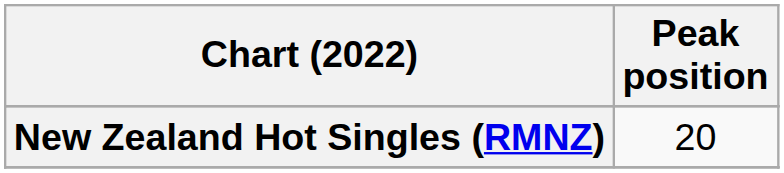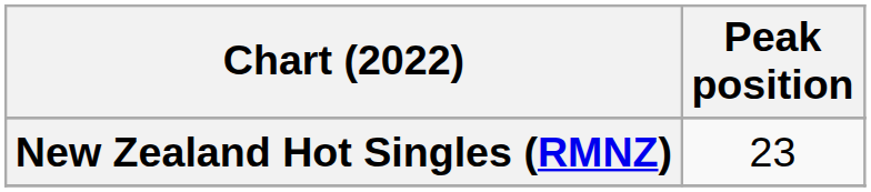New Zealand Hot Singles (RMNZ) | Peak position: 20 -> 23
